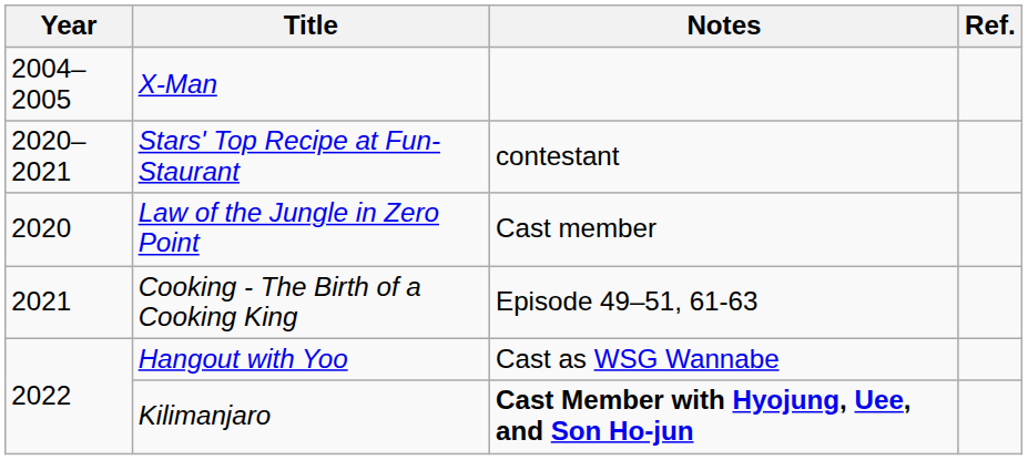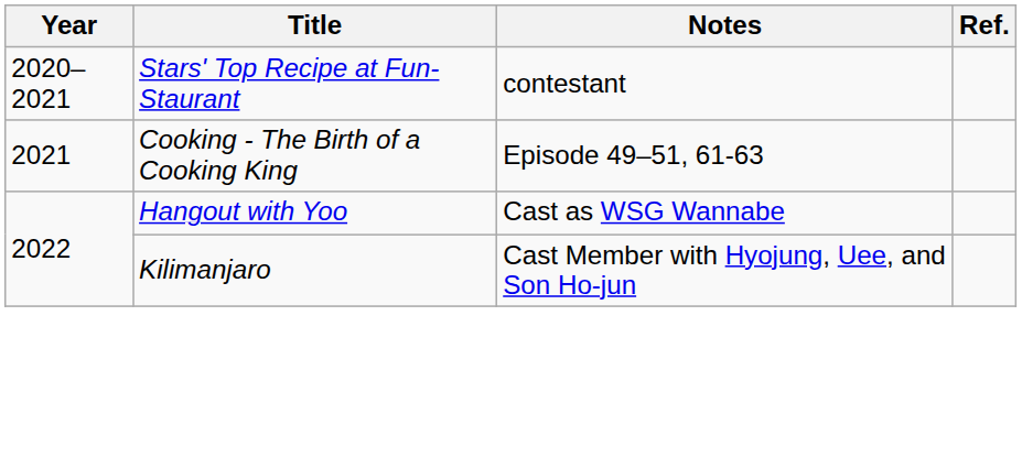- row: 2004–2005 | X-Man
- row: 2020 | Law of the Jungle in Zero Point | Cast member
Kilimanjaro | Notes: bold -> normal
